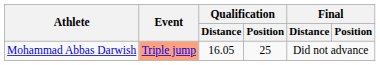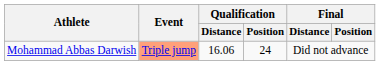Mohammad Abbas Darwish | Qualification / Distance: 16.05 -> 16.06
Mohammad Abbas Darwish | Qualification / Position: 25 -> 24
